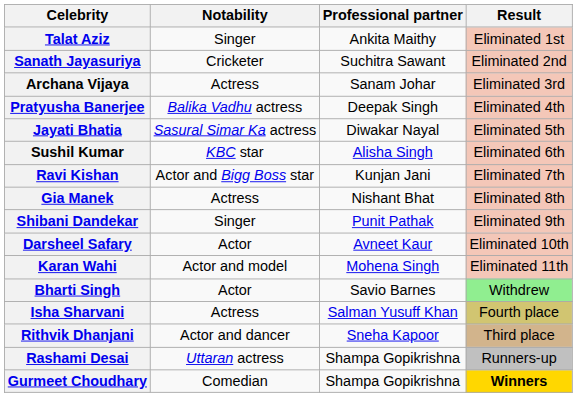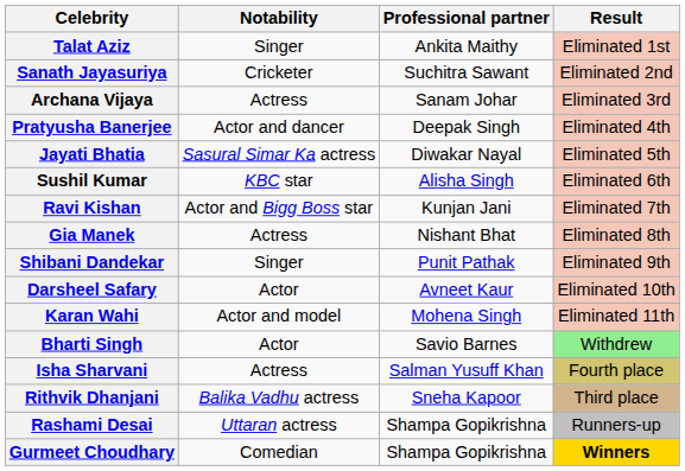Pratyusha Banerjee | Notability: Balika Vadhu actress -> Actor and dancer
Rithvik Dhanjani | Notability: Actor and dancer -> Balika Vadhu actress
